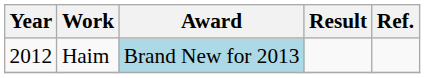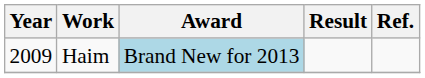Haim | Year: 2012 -> 2009
